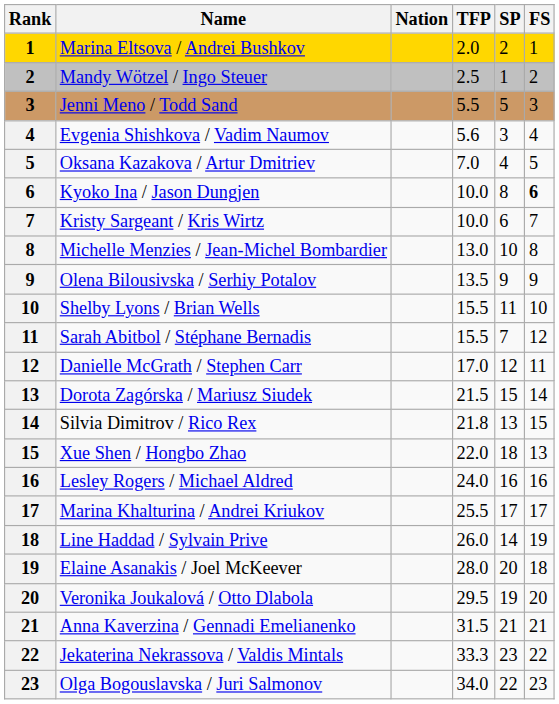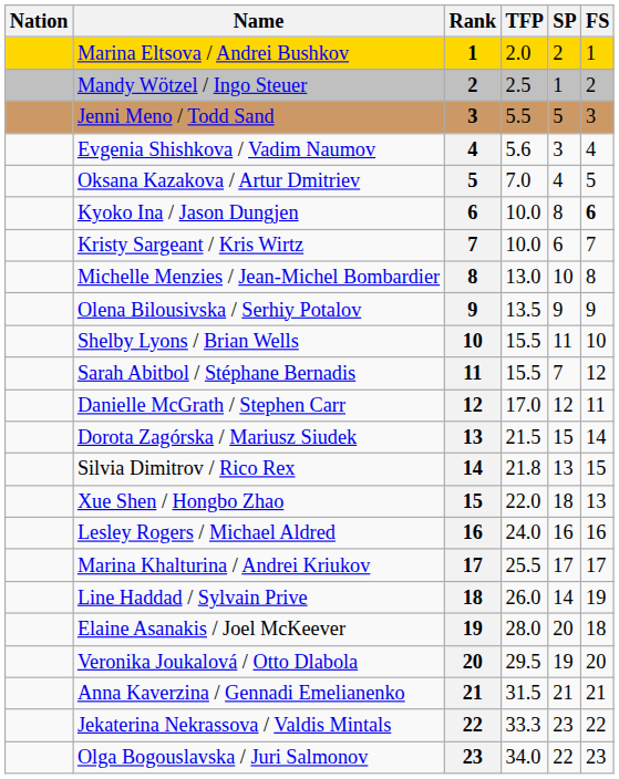columns swapped: Rank <-> Nation
